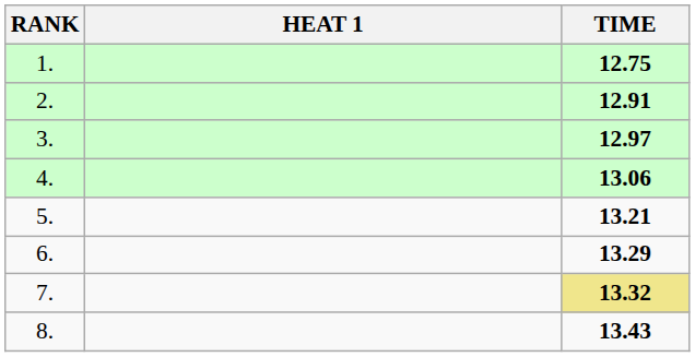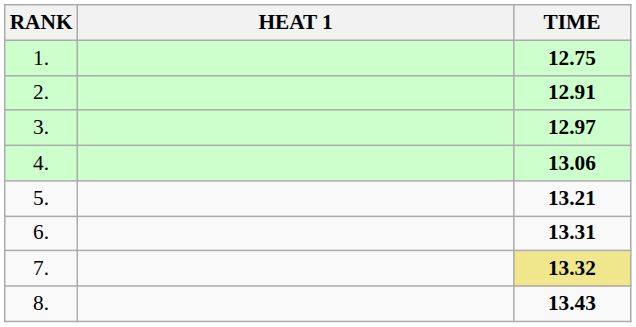6. | TIME: 13.29 -> 13.31
